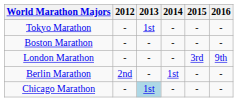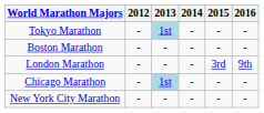Tokyo Marathon | 2013: no background -> lightblue background
- row: Berlin Marathon | 2nd | - | 1st | - | -
+ row: New York City Marathon | - | - | - | - | -
